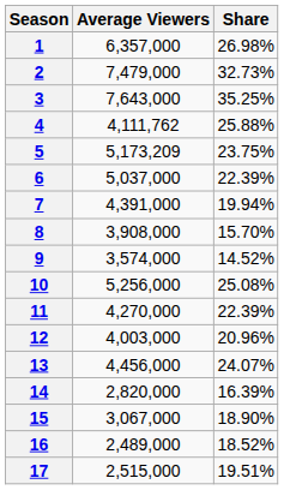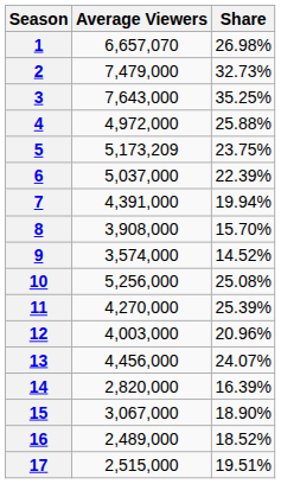1 | Average Viewers: 6,357,000 -> 6,657,070
4 | Average Viewers: 4,111,762 -> 4,972,000
11 | Share: 22.39% -> 25.39%
